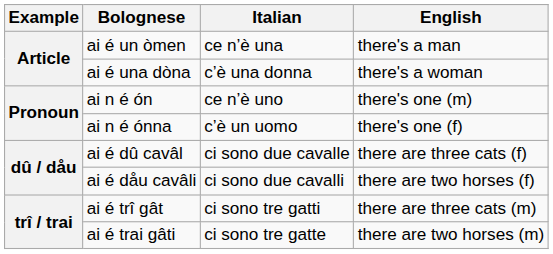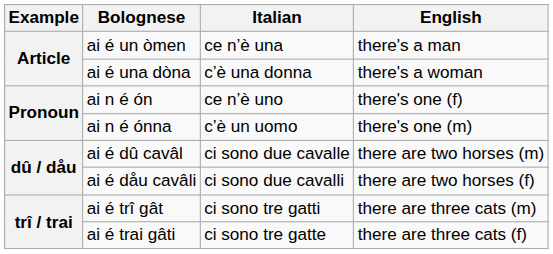ai n é ón | English: there's one (m) -> there's one (f)
ai n é ónna | English: there's one (f) -> there's one (m)
ai é dû cavâl | English: there are three cats (f) -> there are two horses (m)
ai é trai gâti | English: there are two horses (m) -> there are three cats (f)
